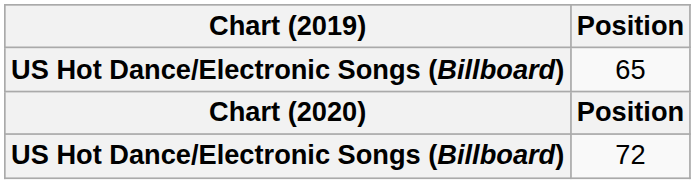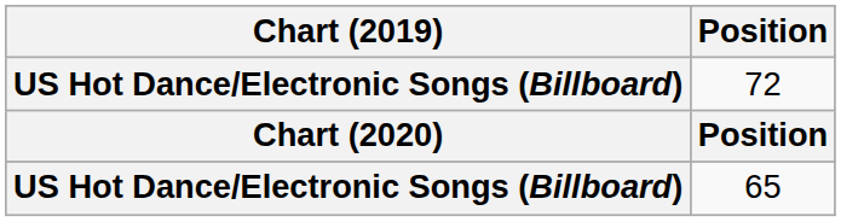rows swapped: 72 <-> 65
